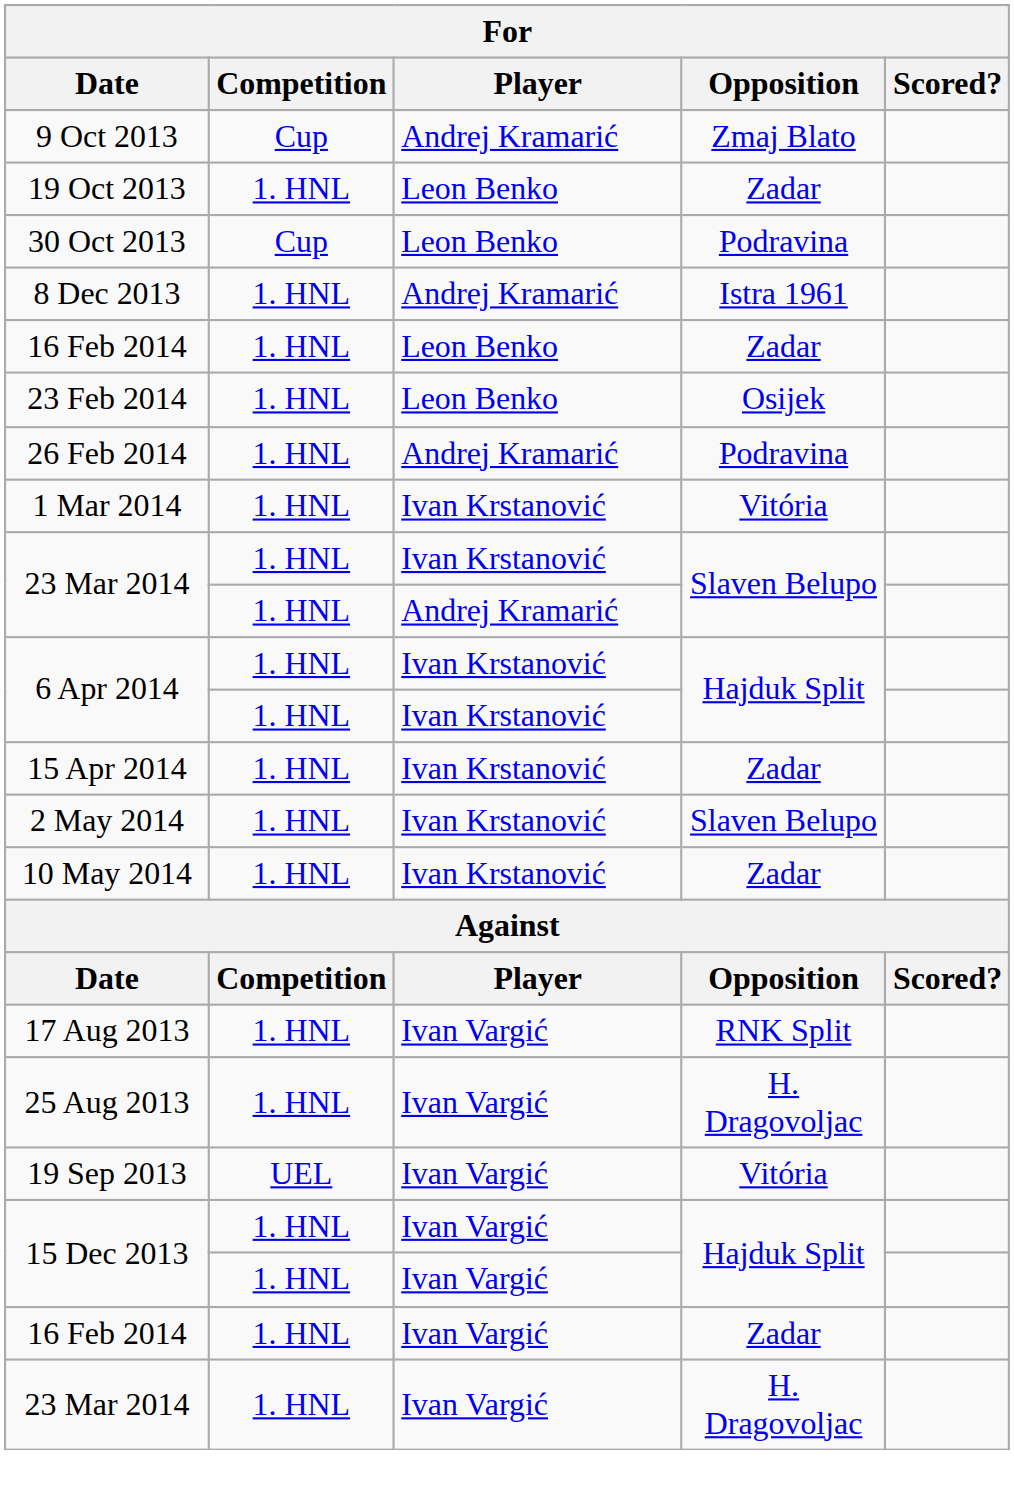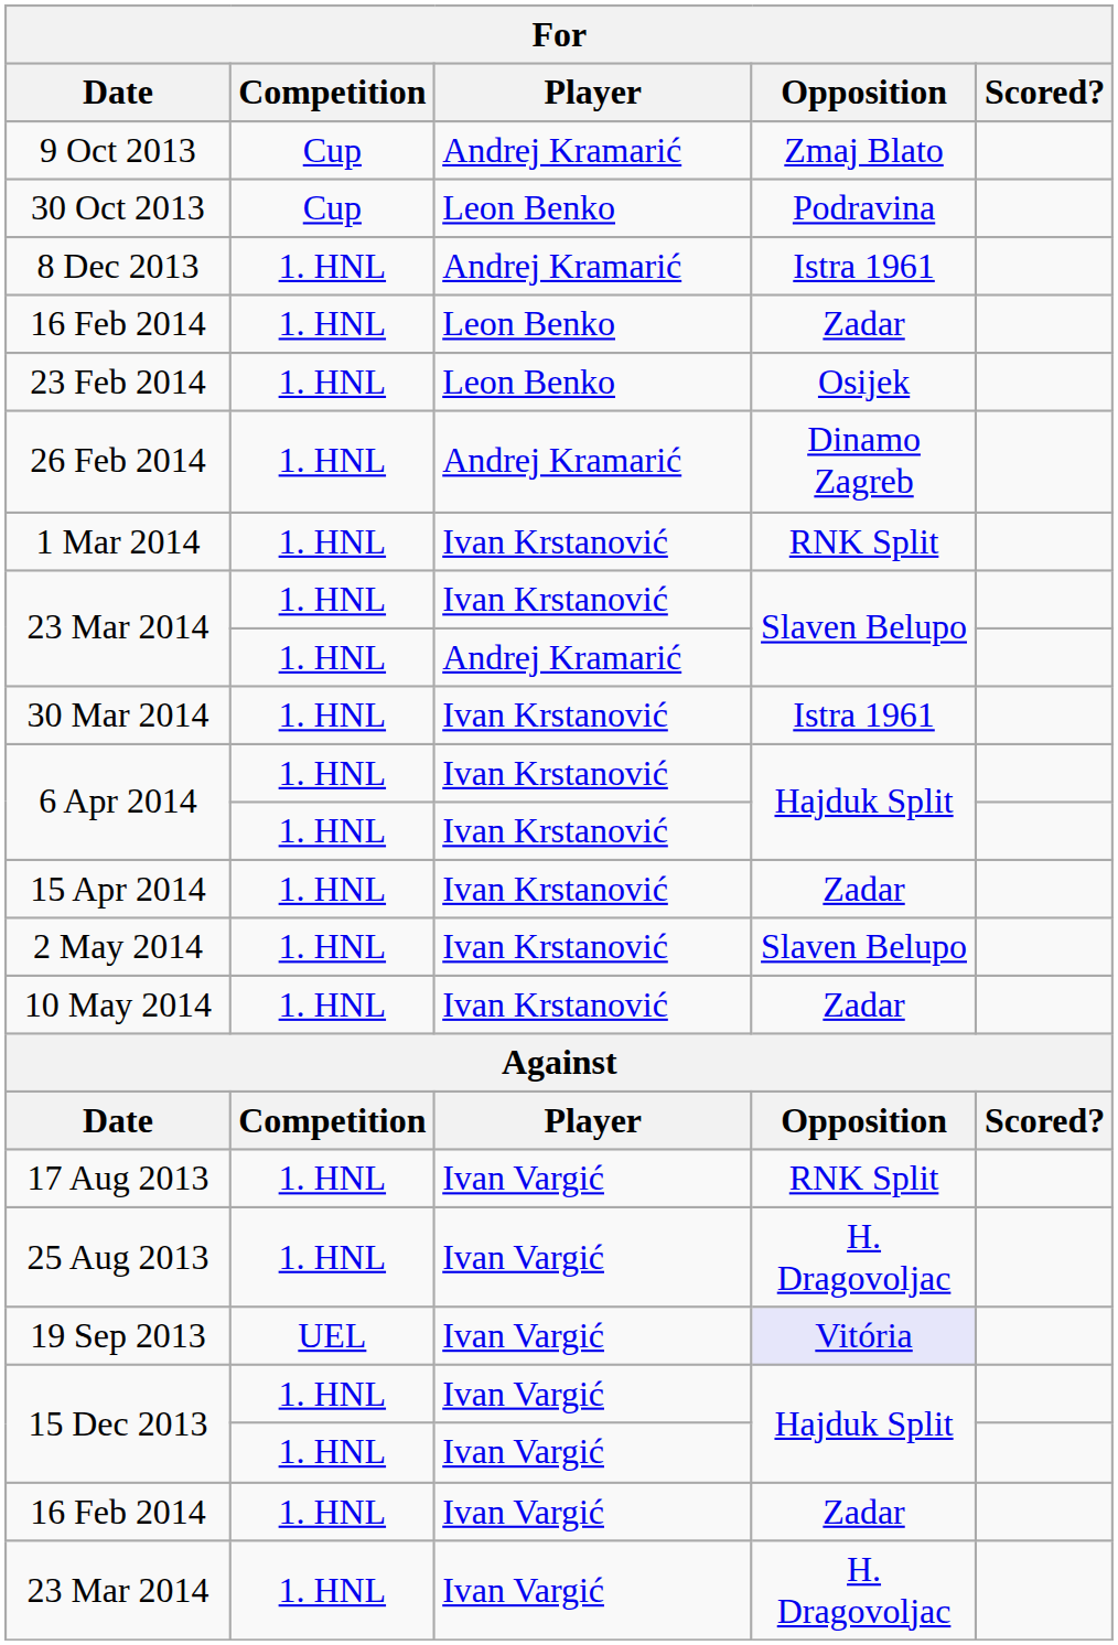- row: 19 Oct 2013 | 1. HNL | Leon Benko | Zadar
26 Feb 2014 | Opposition: Podravina -> Dinamo Zagreb
1 Mar 2014 | Opposition: Vitória -> RNK Split
+ row: 30 Mar 2014 | 1. HNL | Ivan Krstanović | Istra 1961
19 Sep 2013 | Opposition: no background -> lavender background
